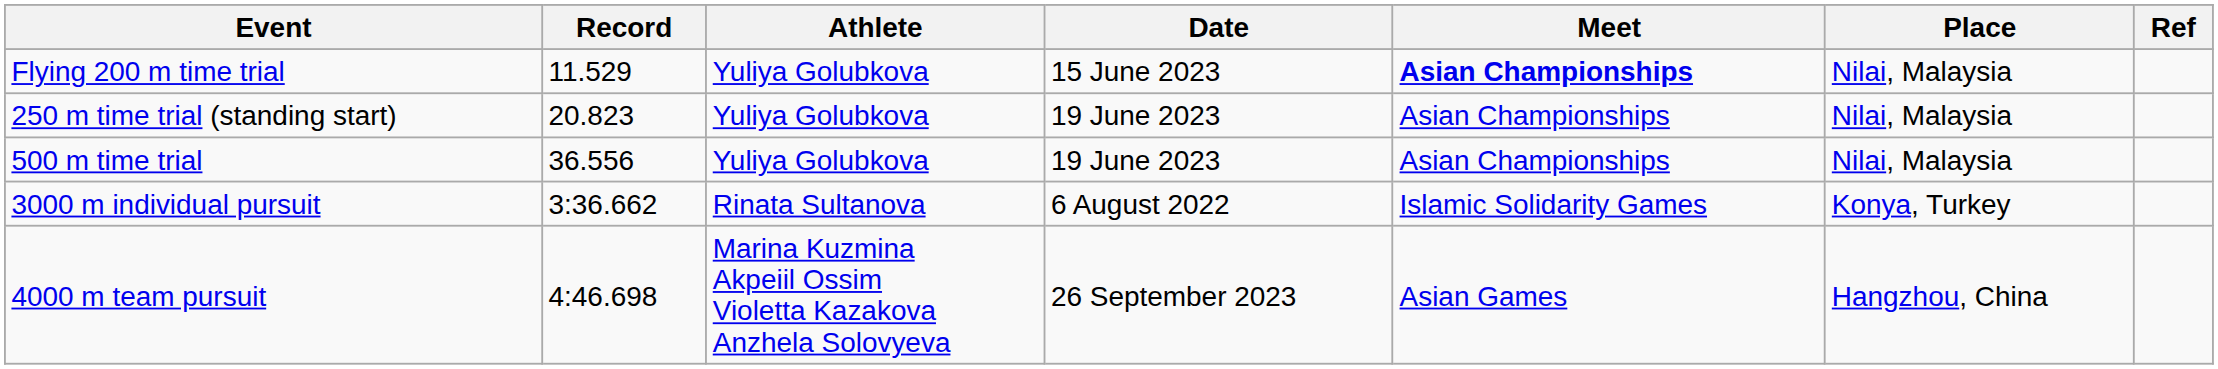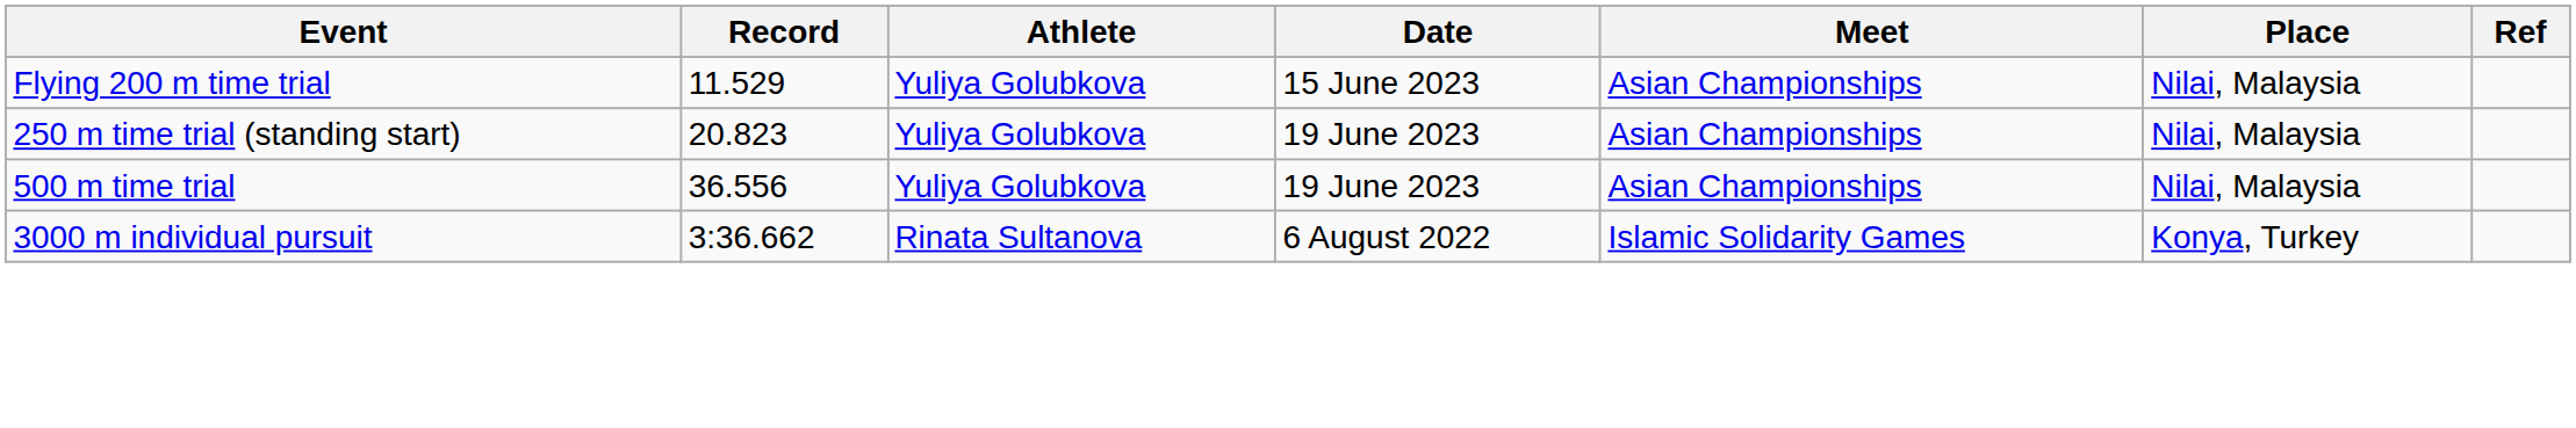Flying 200 m time trial | Meet: bold -> normal
- row: 4000 m team pursuit | 4:46.698 | Marina Kuzmina Akpeiil Ossim Violetta Kazakova Anzhela Solovyeva | 26 September 2023 | Asian Games | Hangzhou, China
